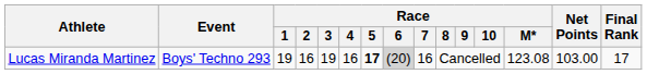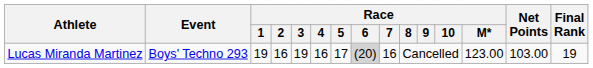Lucas Miranda Martinez | Race / 5: bold -> normal
Lucas Miranda Martinez | Race / M*: 123.08 -> 123.00
Lucas Miranda Martinez | Final Rank: 17 -> 19
